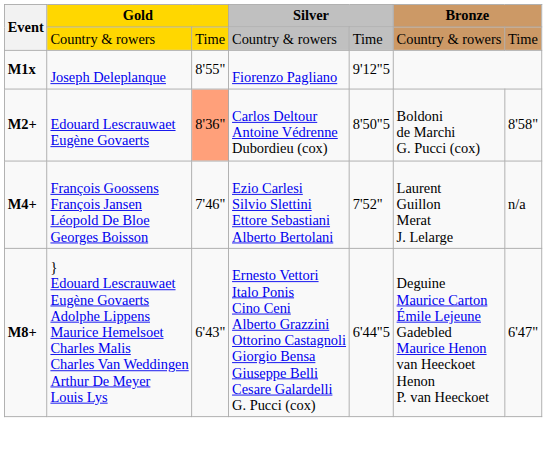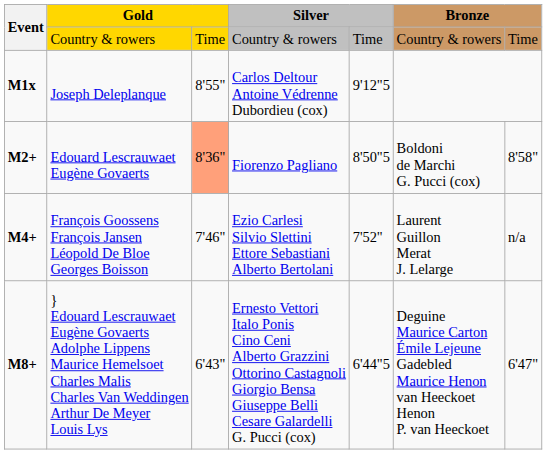Joseph Deleplanque | column 4: Fiorenzo Pagliano -> Carlos Deltour Antoine Védrenne Dubordieu (cox)
Edouard Lescrauwaet Eugène Govaerts | column 4: Carlos Deltour Antoine Védrenne Dubordieu (cox) -> Fiorenzo Pagliano
